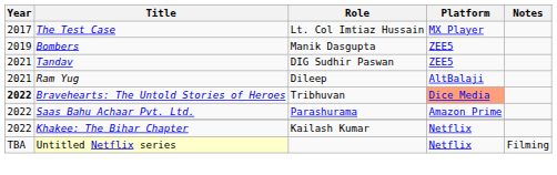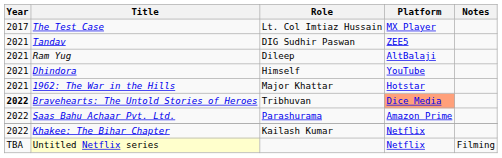- row: 2019 | Bombers | Manik Dasgupta | ZEE5
+ row: 2021 | Dhindora | Himself | YouTube
+ row: 2021 | 1962: The War in the Hills | Major Khattar | Hotstar
